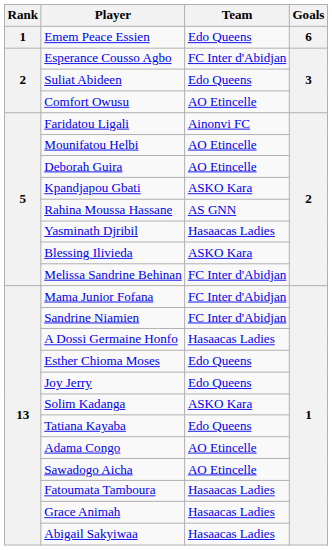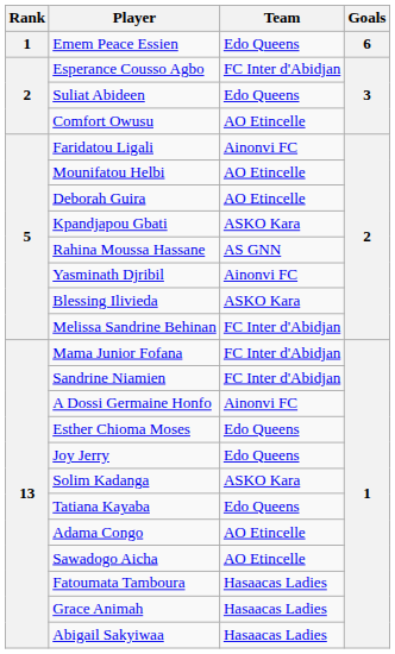Yasminath Djribil | Team: Hasaacas Ladies -> Ainonvi FC
A Dossi Germaine Honfo | Team: Hasaacas Ladies -> Ainonvi FC
